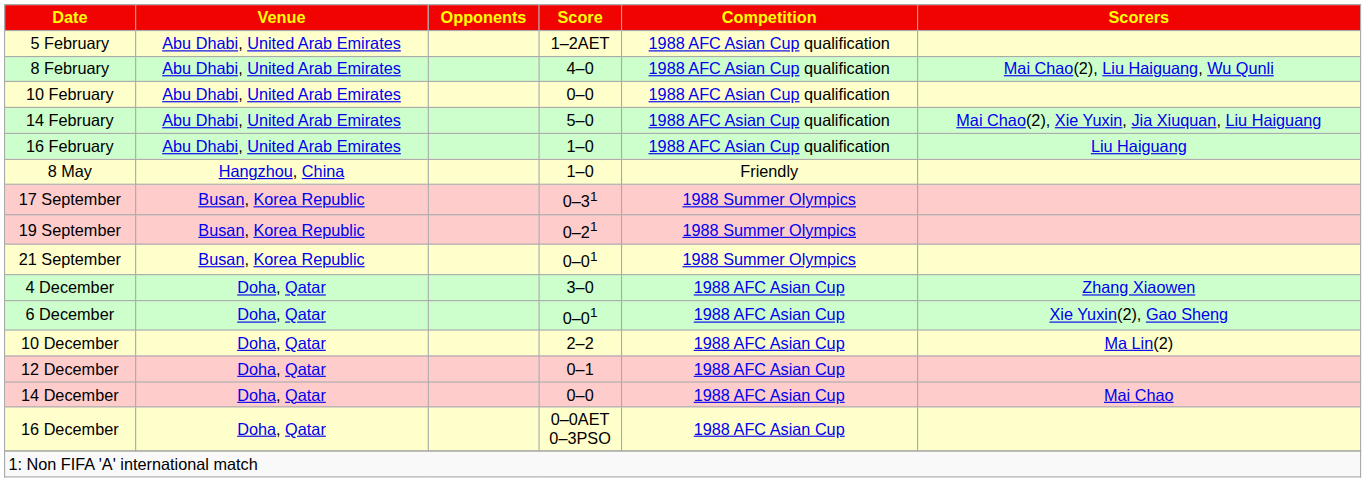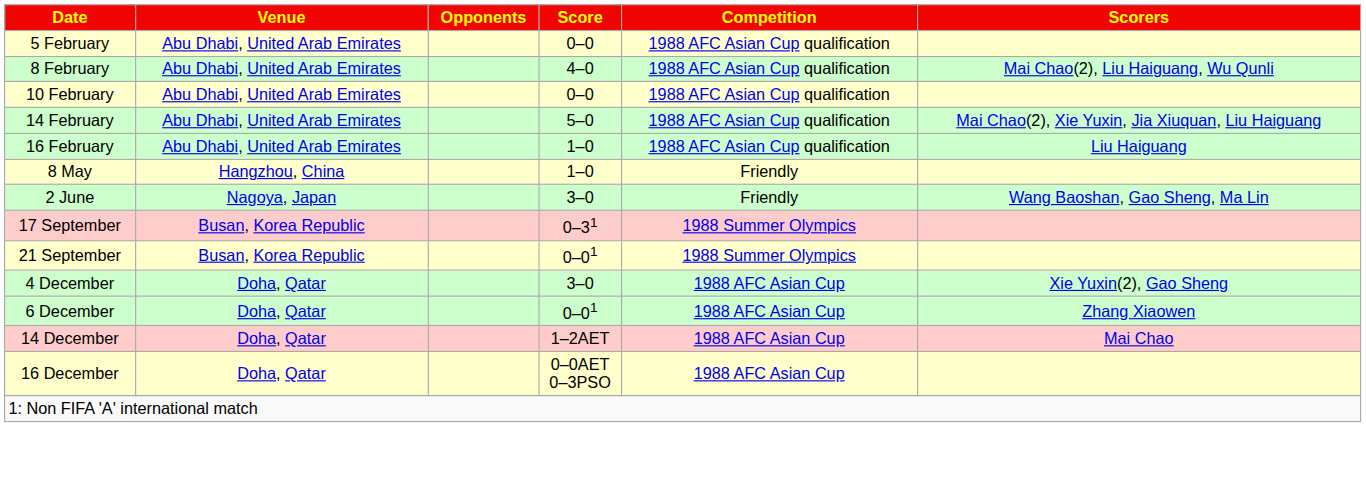5 February | Score: 1–2AET -> 0–0
+ row: 2 June | Nagoya, Japan | 3–0 | Friendly | Wang Baoshan, Gao Sheng, Ma Lin
- row: 19 September | Busan, Korea Republic | 0–21 | 1988 Summer Olympics
4 December | Scorers: Zhang Xiaowen -> Xie Yuxin(2), Gao Sheng
6 December | Scorers: Xie Yuxin(2), Gao Sheng -> Zhang Xiaowen
- row: 10 December | Doha, Qatar | 2–2 | 1988 AFC Asian Cup | Ma Lin(2)
- row: 12 December | Doha, Qatar | 0–1 | 1988 AFC Asian Cup
14 December | Score: 0–0 -> 1–2AET
